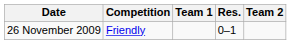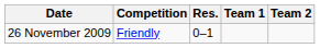columns swapped: Team 1 <-> Res.
